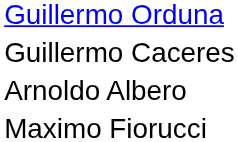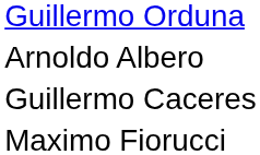rows swapped: Guillermo Caceres <-> Arnoldo Albero
